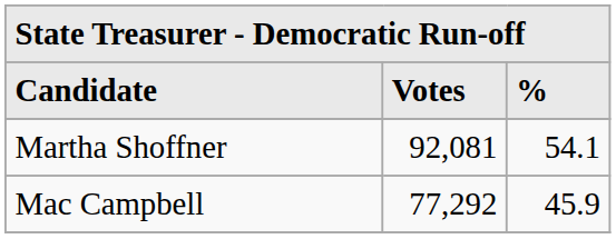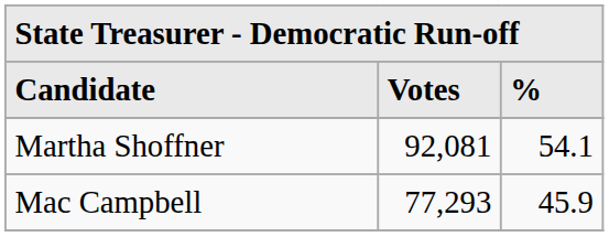Mac Campbell | Votes: 77,292 -> 77,293
